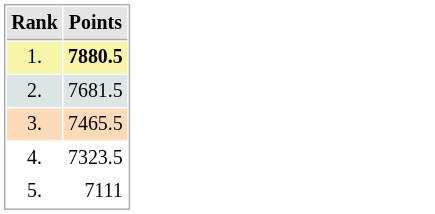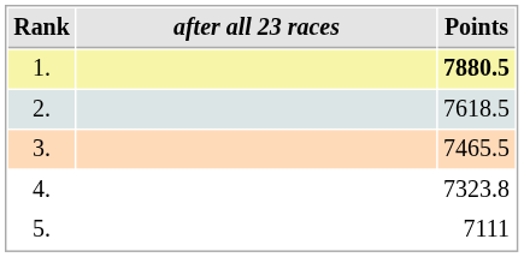+ column: after all 23 races
2. | Points: 7681.5 -> 7618.5
4. | Points: 7323.5 -> 7323.8
